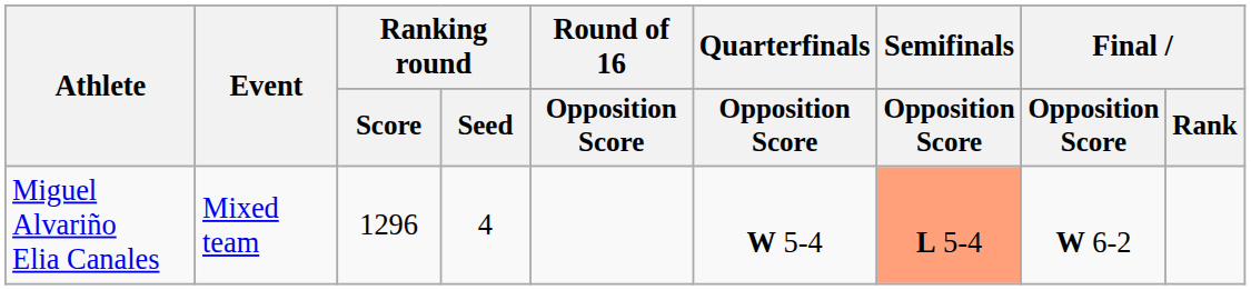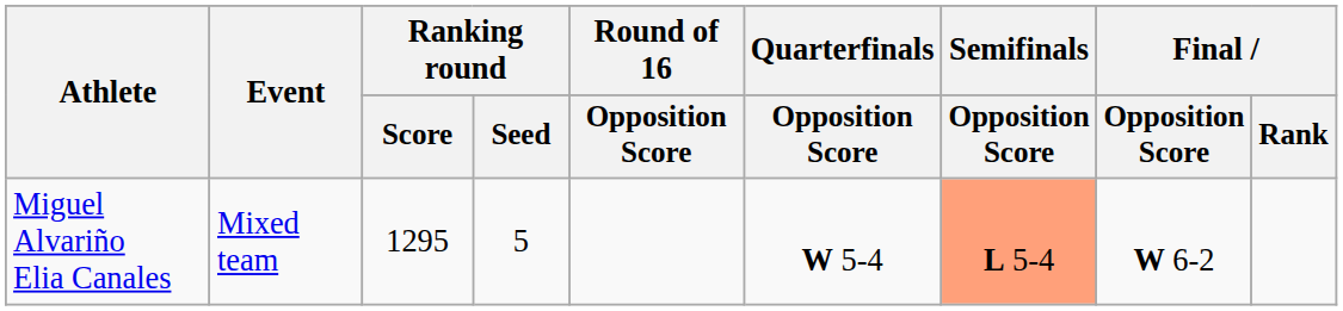Miguel Alvariño Elia Canales | Ranking round / Score: 1296 -> 1295
Miguel Alvariño Elia Canales | Ranking round / Seed: 4 -> 5
